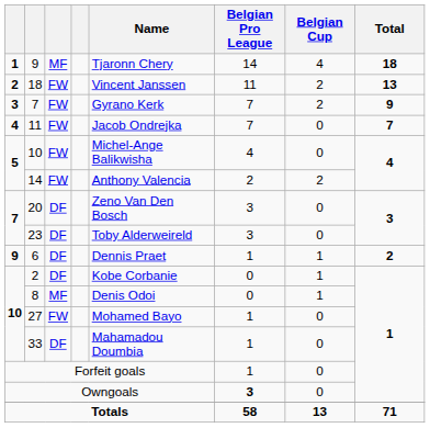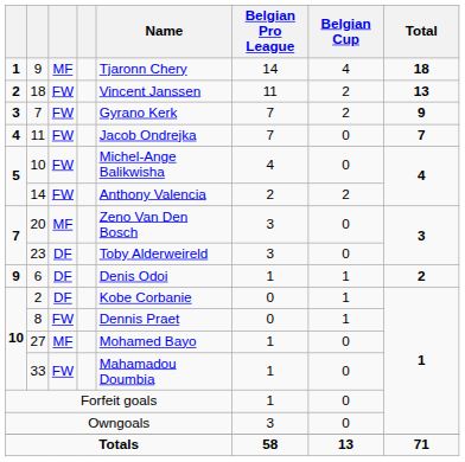20 | column 3: DF -> MF
6 | Name: Dennis Praet -> Denis Odoi
8 | column 3: MF -> FW
8 | Name: Denis Odoi -> Dennis Praet
27 | column 3: FW -> MF
33 | column 3: DF -> FW
Owngoals | Belgian Pro League: bold -> normal
